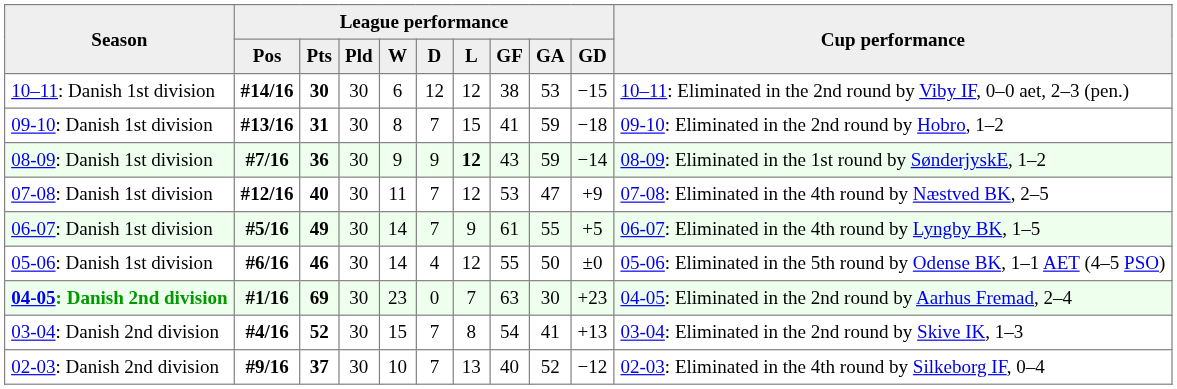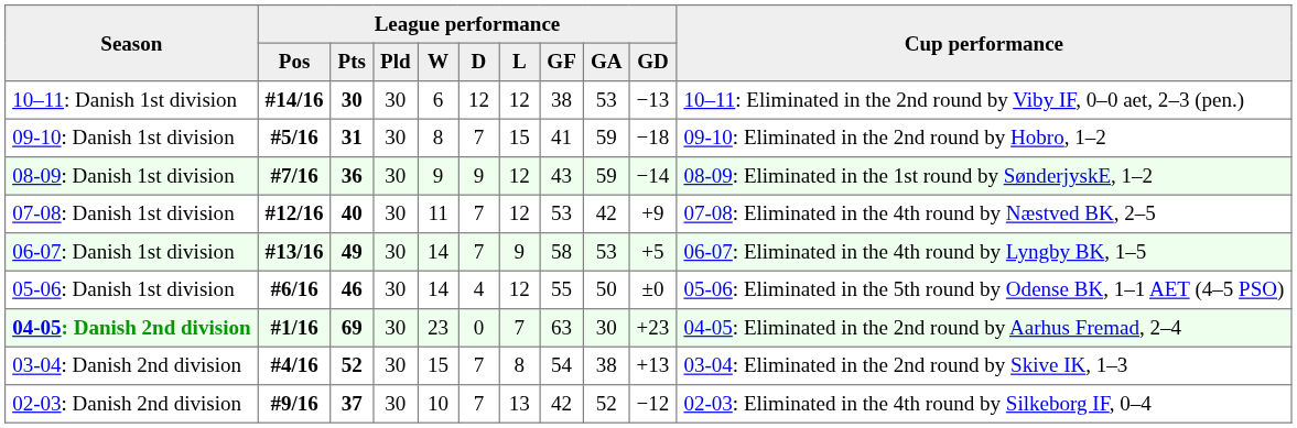10–11: Danish 1st division | League performance / GD: −15 -> −13
09-10: Danish 1st division | League performance / Pos: #13/16 -> #5/16
08-09: Danish 1st division | League performance / L: bold -> normal
07-08: Danish 1st division | League performance / GA: 47 -> 42
06-07: Danish 1st division | League performance / Pos: #5/16 -> #13/16
06-07: Danish 1st division | League performance / GF: 61 -> 58
06-07: Danish 1st division | League performance / GA: 55 -> 53
03-04: Danish 2nd division | League performance / GA: 41 -> 38
02-03: Danish 2nd division | League performance / GF: 40 -> 42
